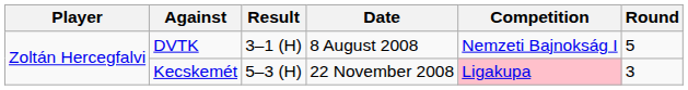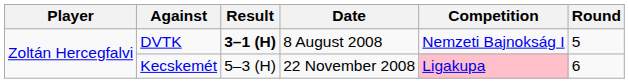DVTK | Result: normal -> bold
Kecskemét | Round: 3 -> 6
